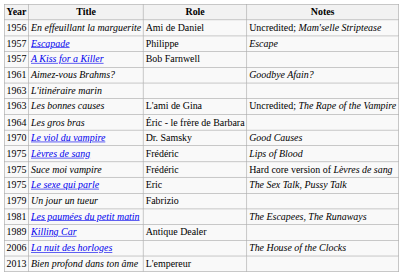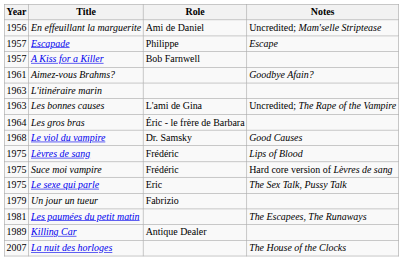Le viol du vampire | Year: 1970 -> 1968
La nuit des horloges | Year: 2006 -> 2007
- row: 2013 | Bien profond dans ton âme | L'empereur
